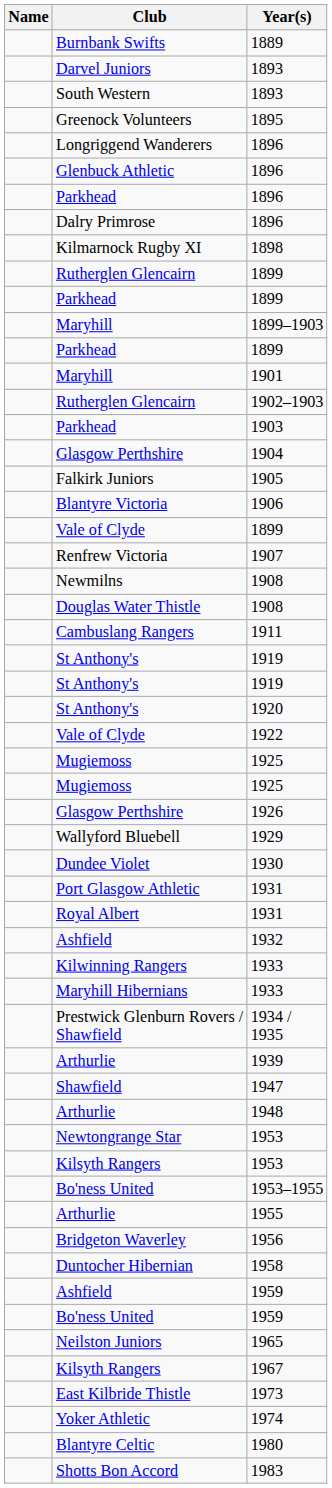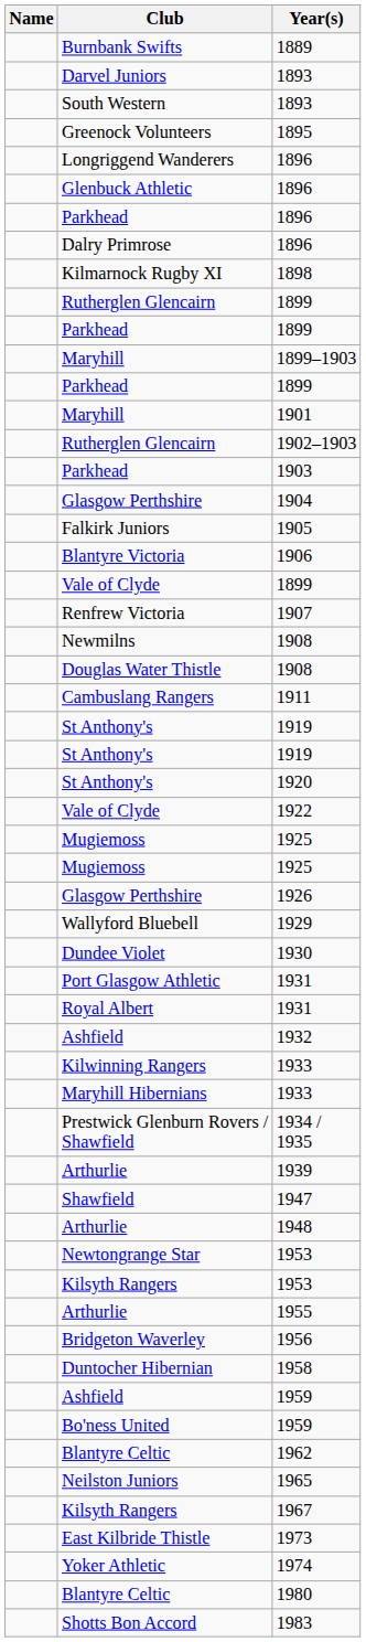- row: Bo'ness United | 1953–1955
+ row: Blantyre Celtic | 1962
